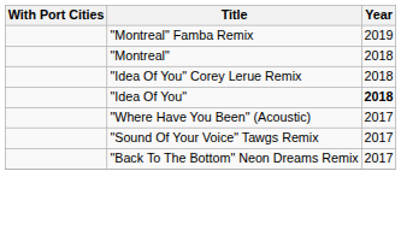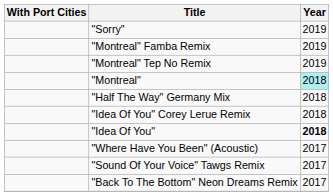+ row: "Sorry" | 2019
+ row: "Montreal" Tep No Remix | 2019
"Montreal" | Year: no background -> paleturquoise background
+ row: "Half The Way" Germany Mix | 2018
